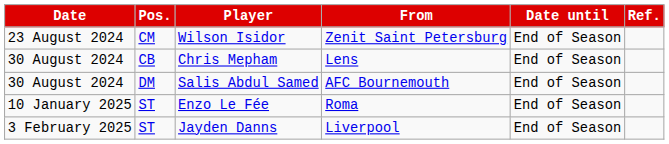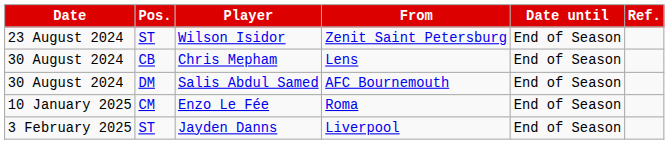Wilson Isidor | Pos.: CM -> ST
Enzo Le Fée | Pos.: ST -> CM
